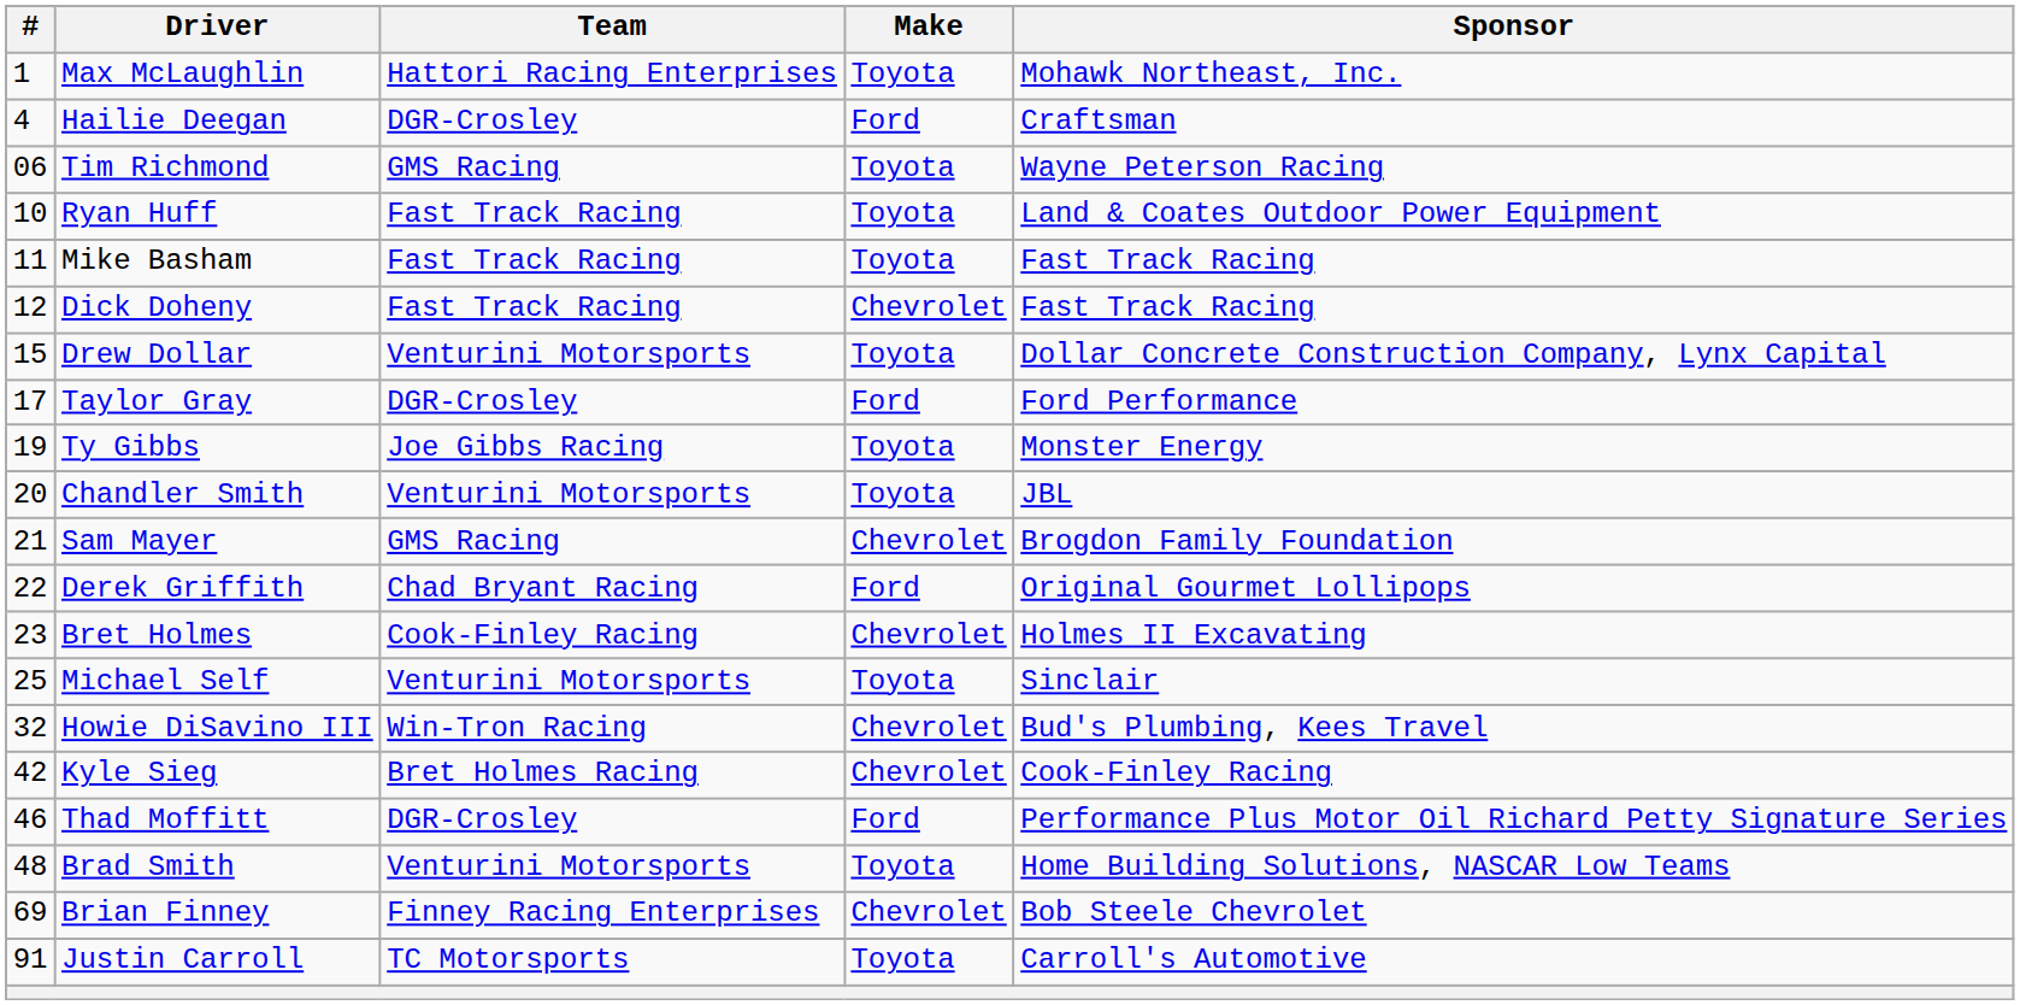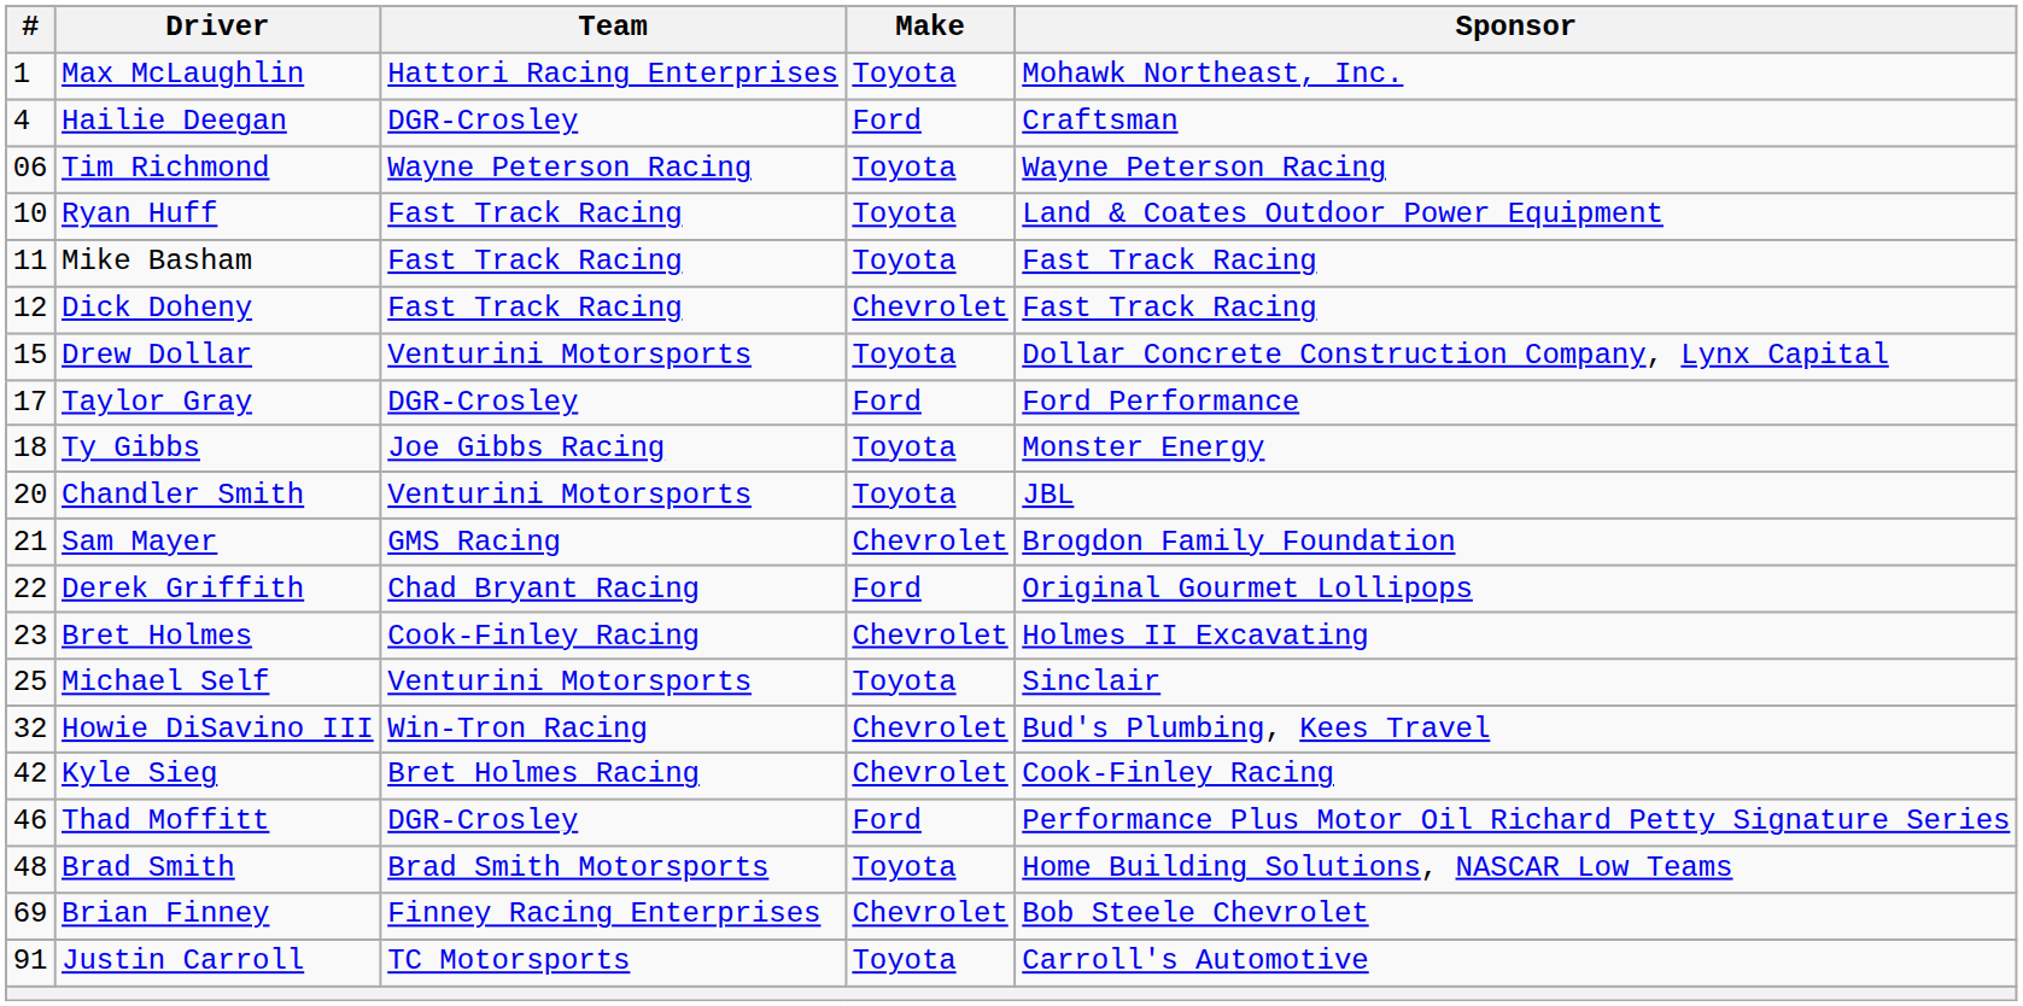Tim Richmond | Team: GMS Racing -> Wayne Peterson Racing
Ty Gibbs | #: 19 -> 18
Brad Smith | Team: Venturini Motorsports -> Brad Smith Motorsports
